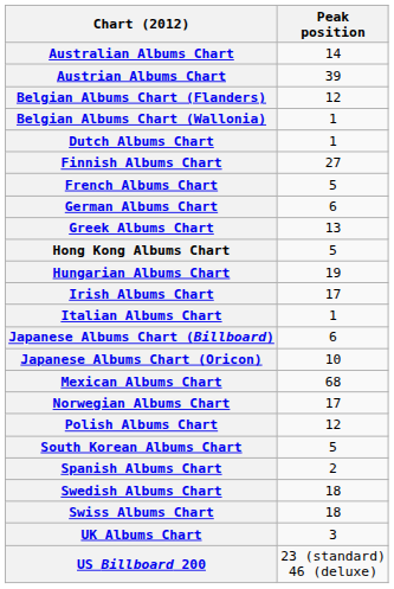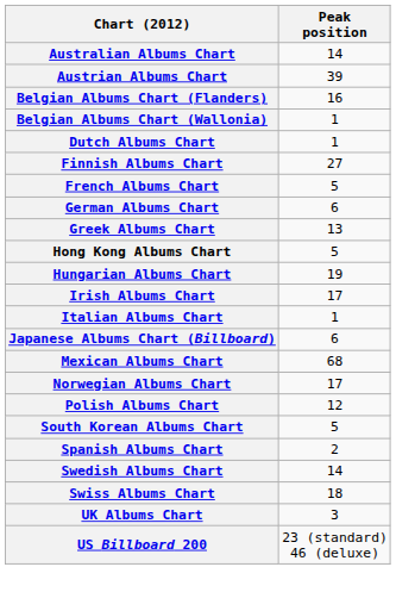Belgian Albums Chart (Flanders) | Peak position: 12 -> 16
- row: Japanese Albums Chart (Oricon) | 10
Swedish Albums Chart | Peak position: 18 -> 14
